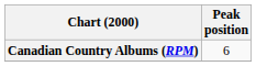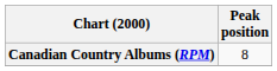Canadian Country Albums (RPM) | Peak position: 6 -> 8
